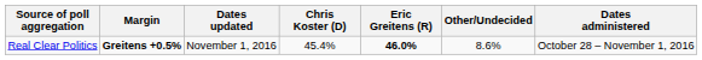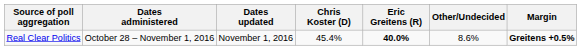columns swapped: Dates administered <-> Margin
Real Clear Politics | Eric Greitens (R): 46.0% -> 40.0%
